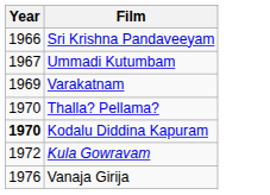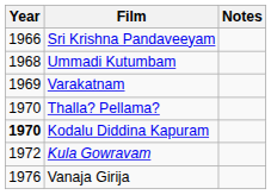+ column: Notes
Ummadi Kutumbam | Year: 1967 -> 1968
